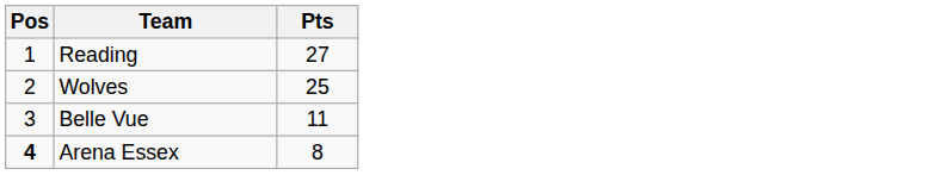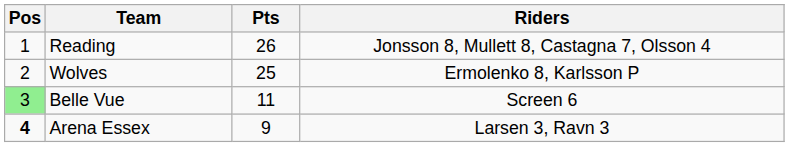+ column: Riders | Jonsson 8, Mullett 8, Castagna 7, Olsson 4 | Ermolenko 8, Karlsson P | Screen 6 | Larsen 3, Ravn 3
Reading | Pts: 27 -> 26
Belle Vue | Pos: no background -> lightgreen background
Arena Essex | Pts: 8 -> 9
